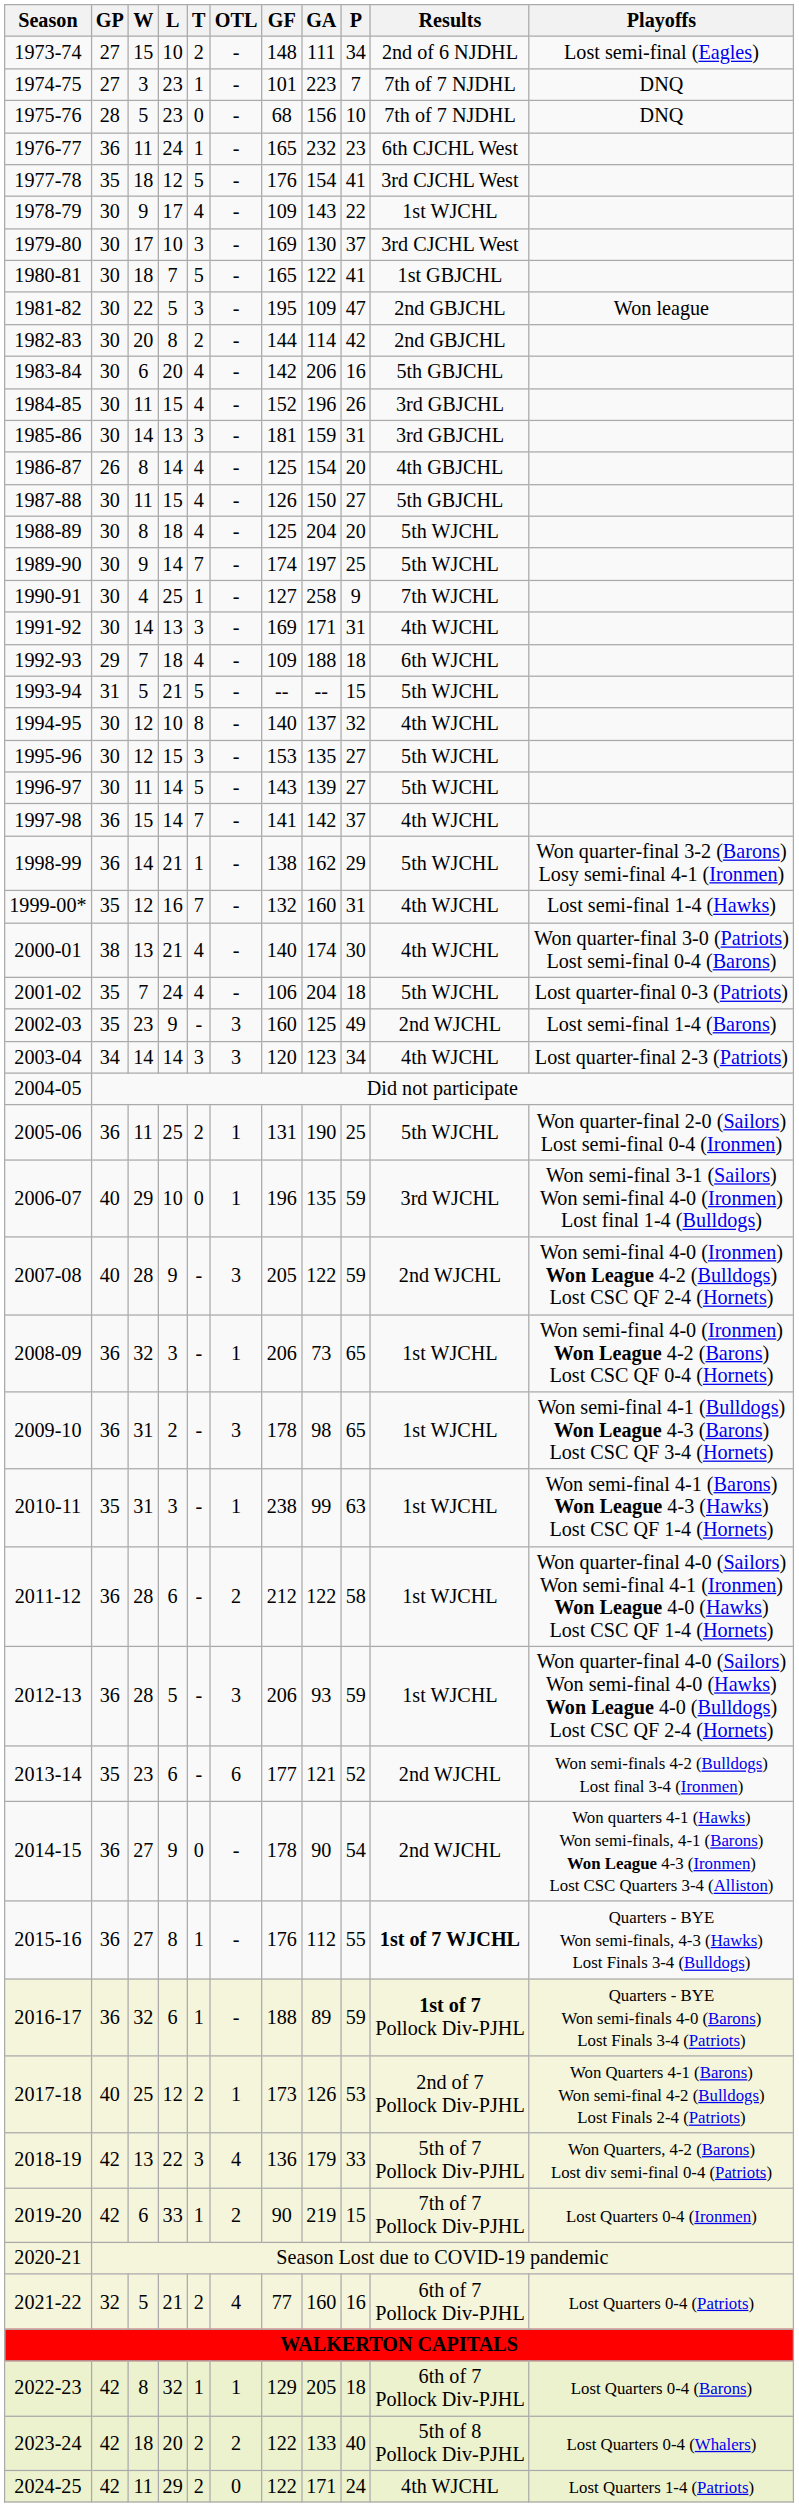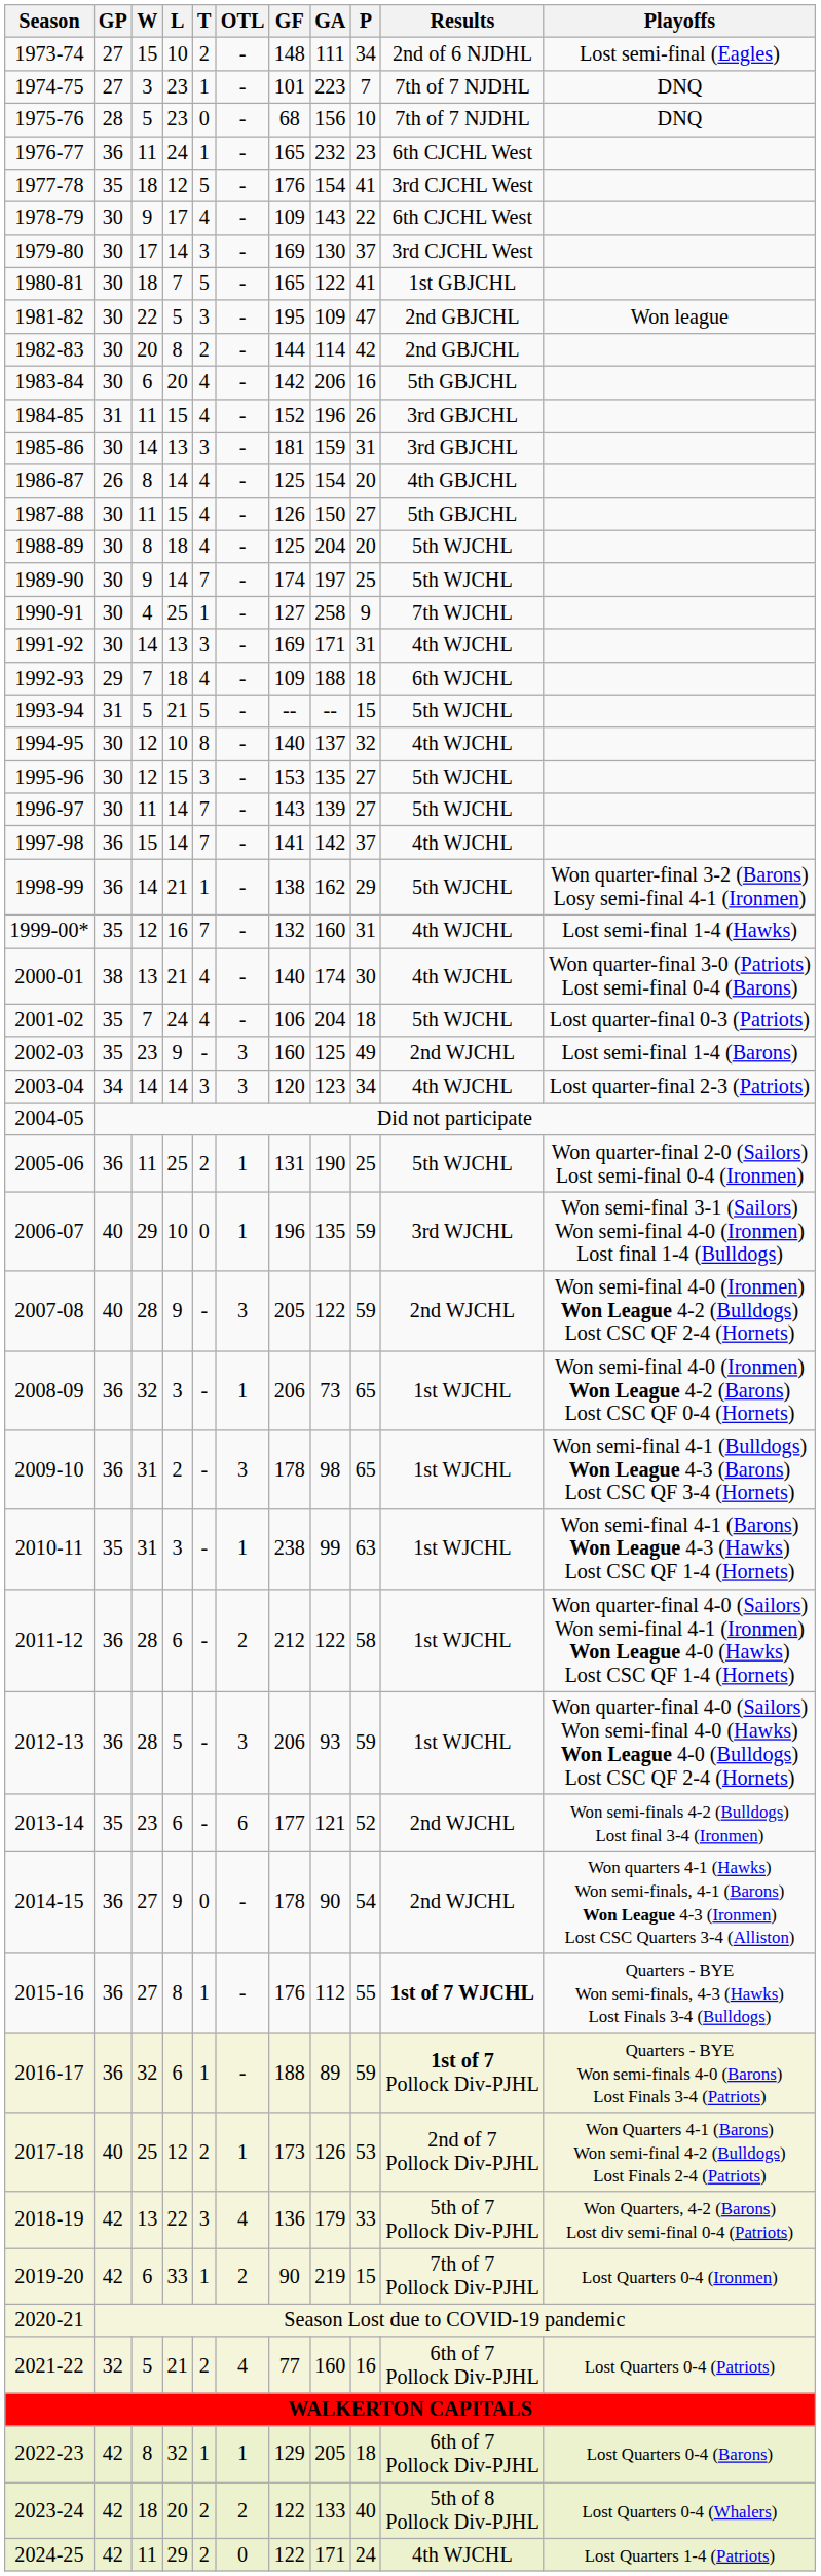1978-79 | Results: 1st WJCHL -> 6th CJCHL West
1979-80 | L: 10 -> 14
1984-85 | GP: 30 -> 31
1996-97 | T: 5 -> 7
